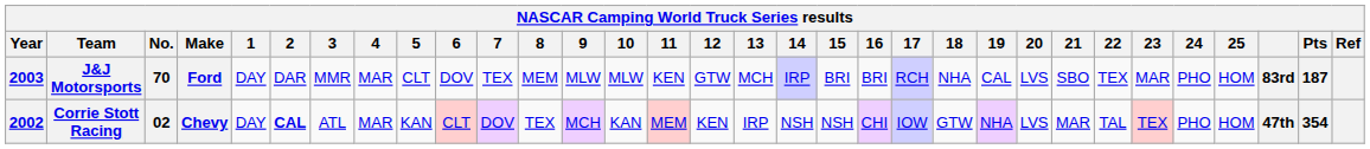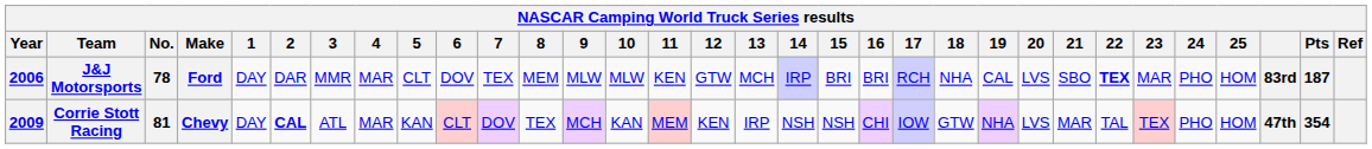J&J Motorsports | Year: 2003 -> 2006
J&J Motorsports | No.: 70 -> 78
J&J Motorsports | 22: normal -> bold
Corrie Stott Racing | Year: 2002 -> 2009
Corrie Stott Racing | No.: 02 -> 81
